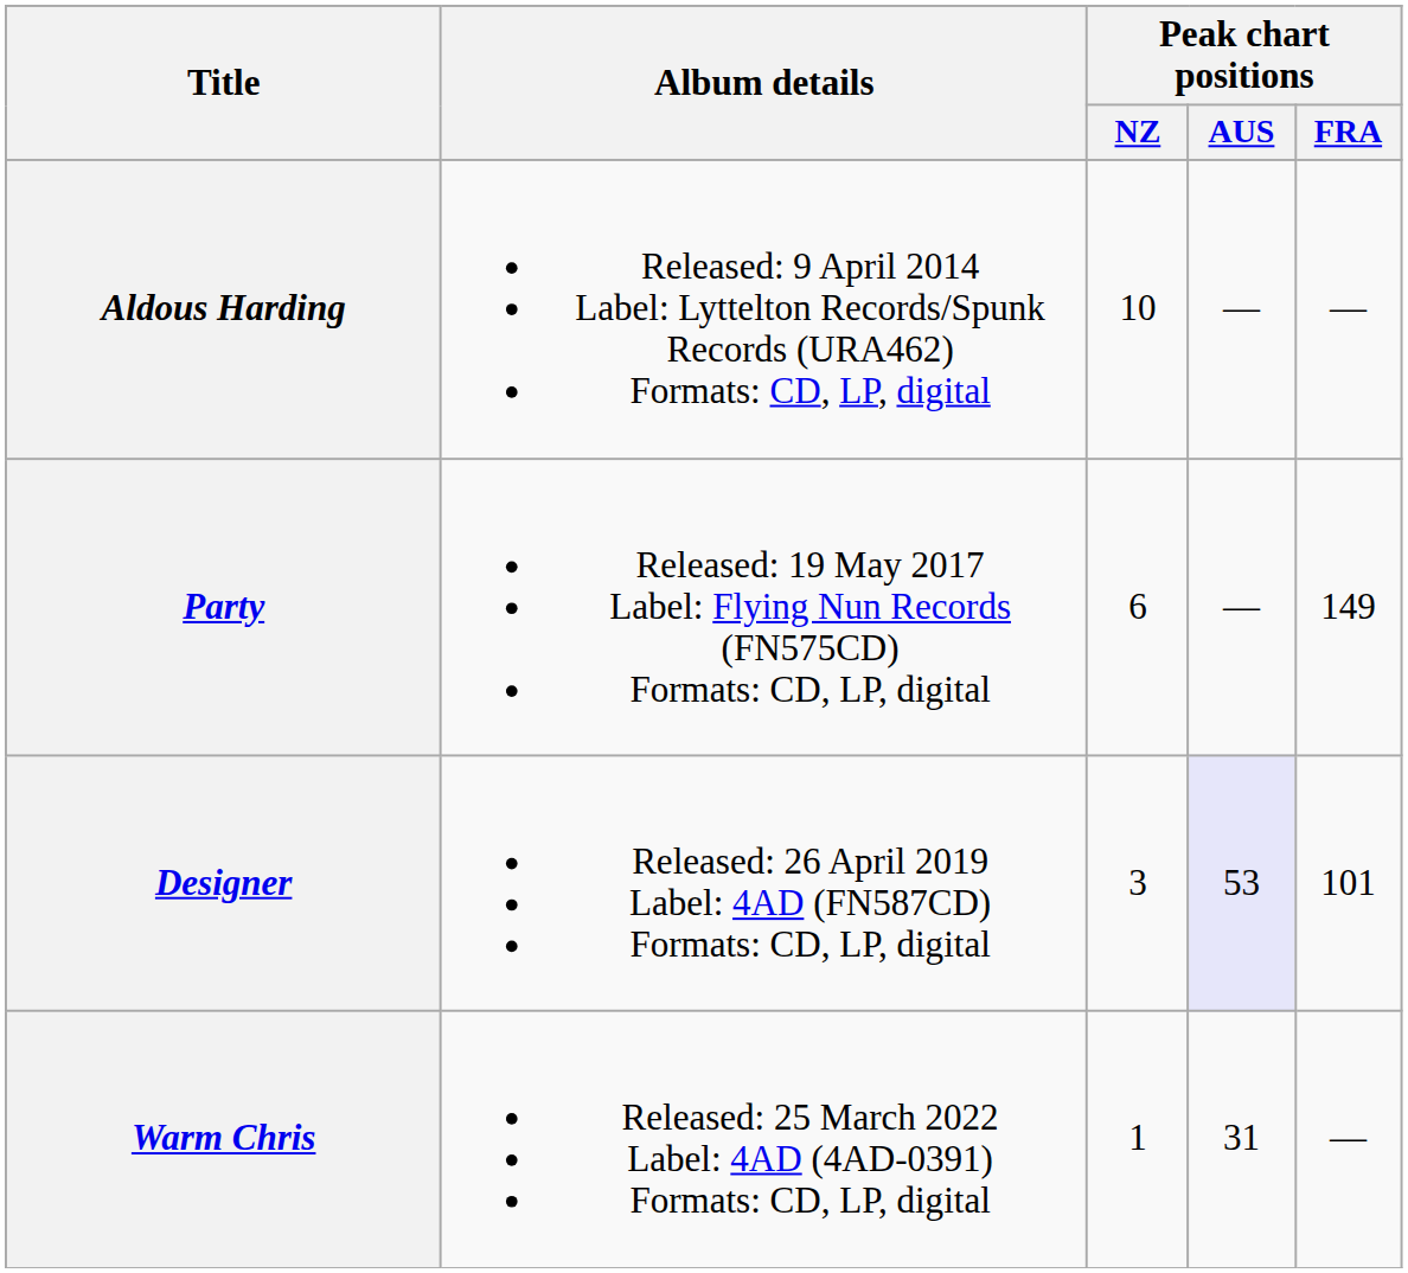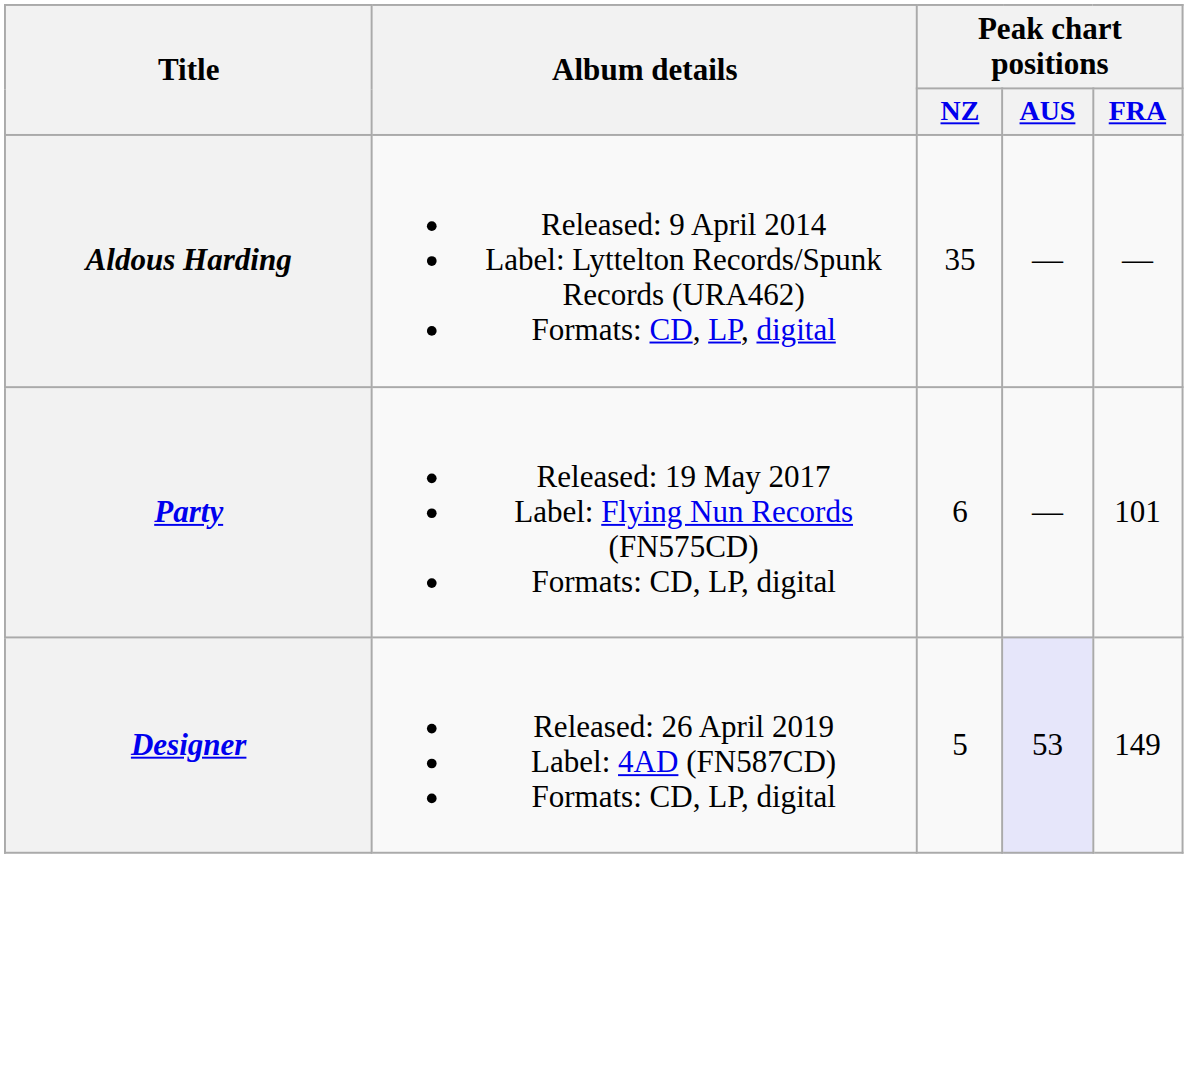Aldous Harding | Peak chart positions / NZ: 10 -> 35
Party | Peak chart positions / FRA: 149 -> 101
Designer | Peak chart positions / NZ: 3 -> 5
Designer | Peak chart positions / FRA: 101 -> 149
- row: Warm Chris | Released: 25 March 2022 Label: 4AD (4AD-0391) Formats: CD, LP, digital | 1 | 31 | —
